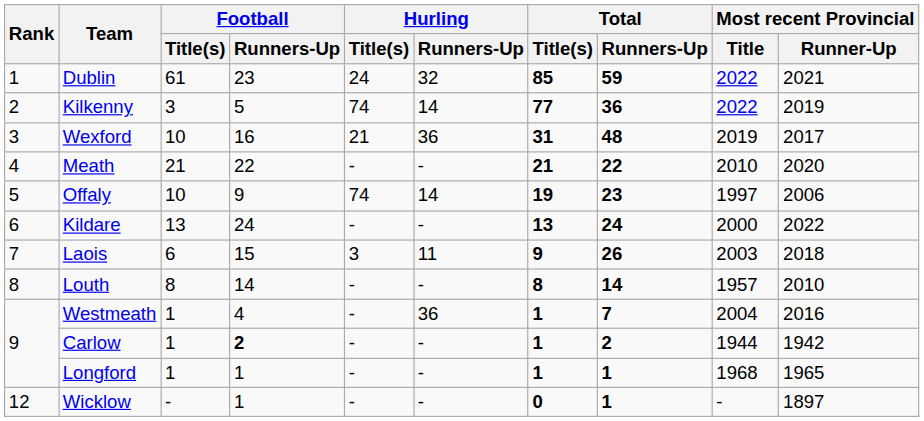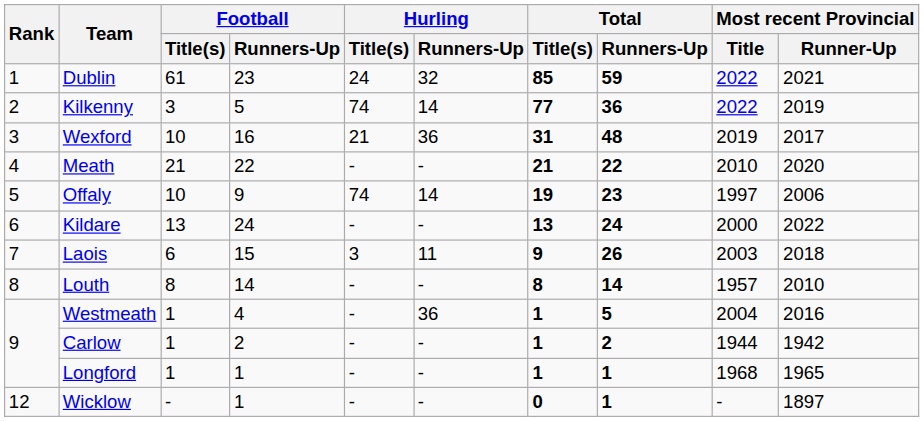Westmeath | Total / Runners-Up: 7 -> 5
Carlow | Football / Runners-Up: bold -> normal
